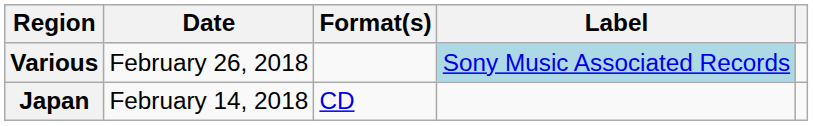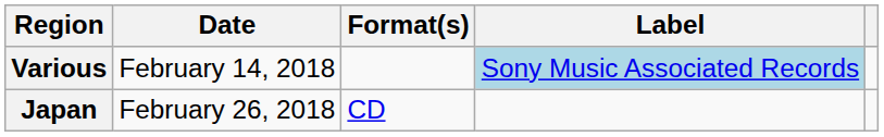Various | Date: February 26, 2018 -> February 14, 2018
Japan | Date: February 14, 2018 -> February 26, 2018
